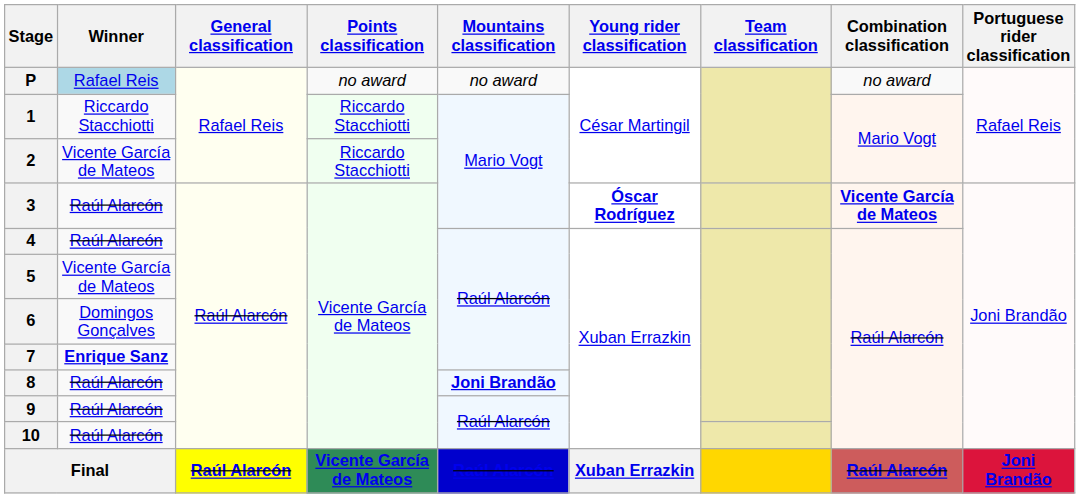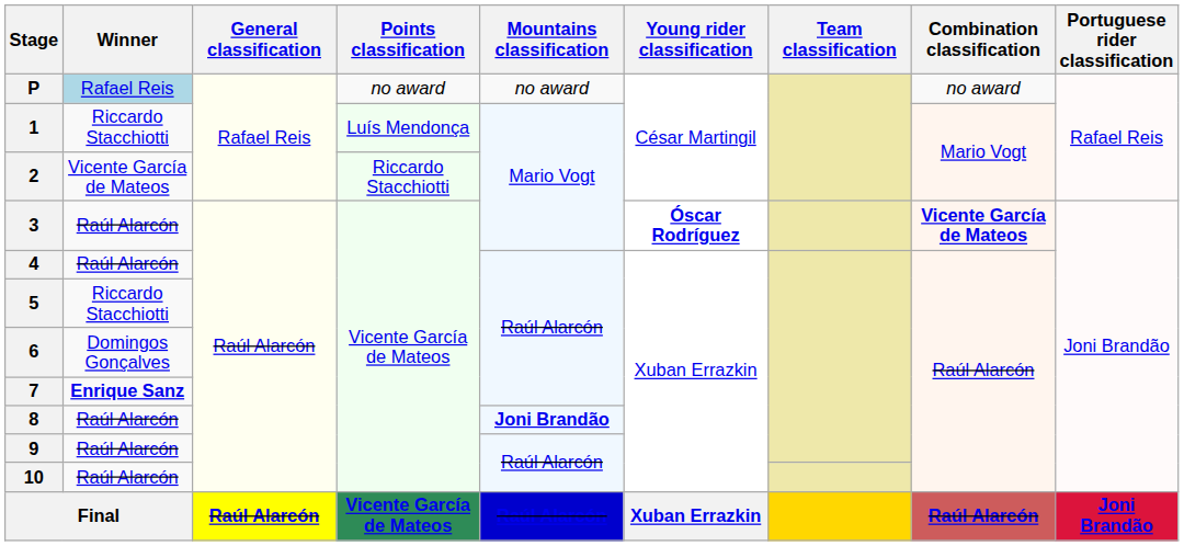1 | Points classification: Riccardo Stacchiotti -> Luís Mendonça
5 | Winner: Vicente García de Mateos -> Riccardo Stacchiotti
